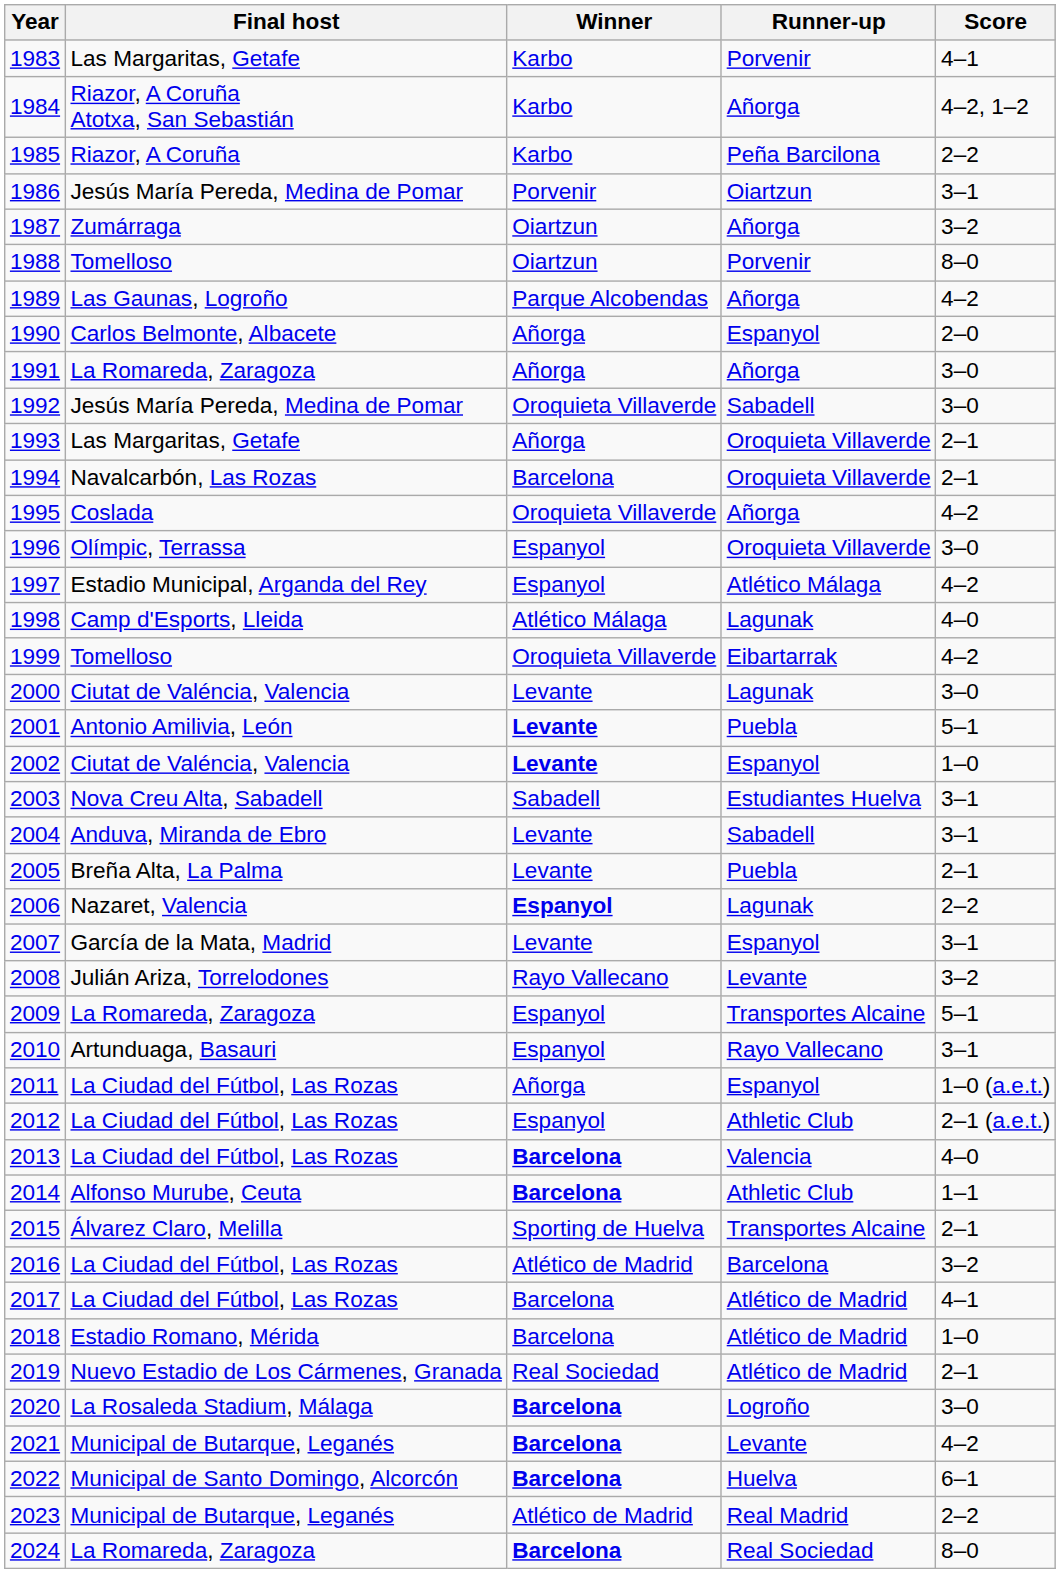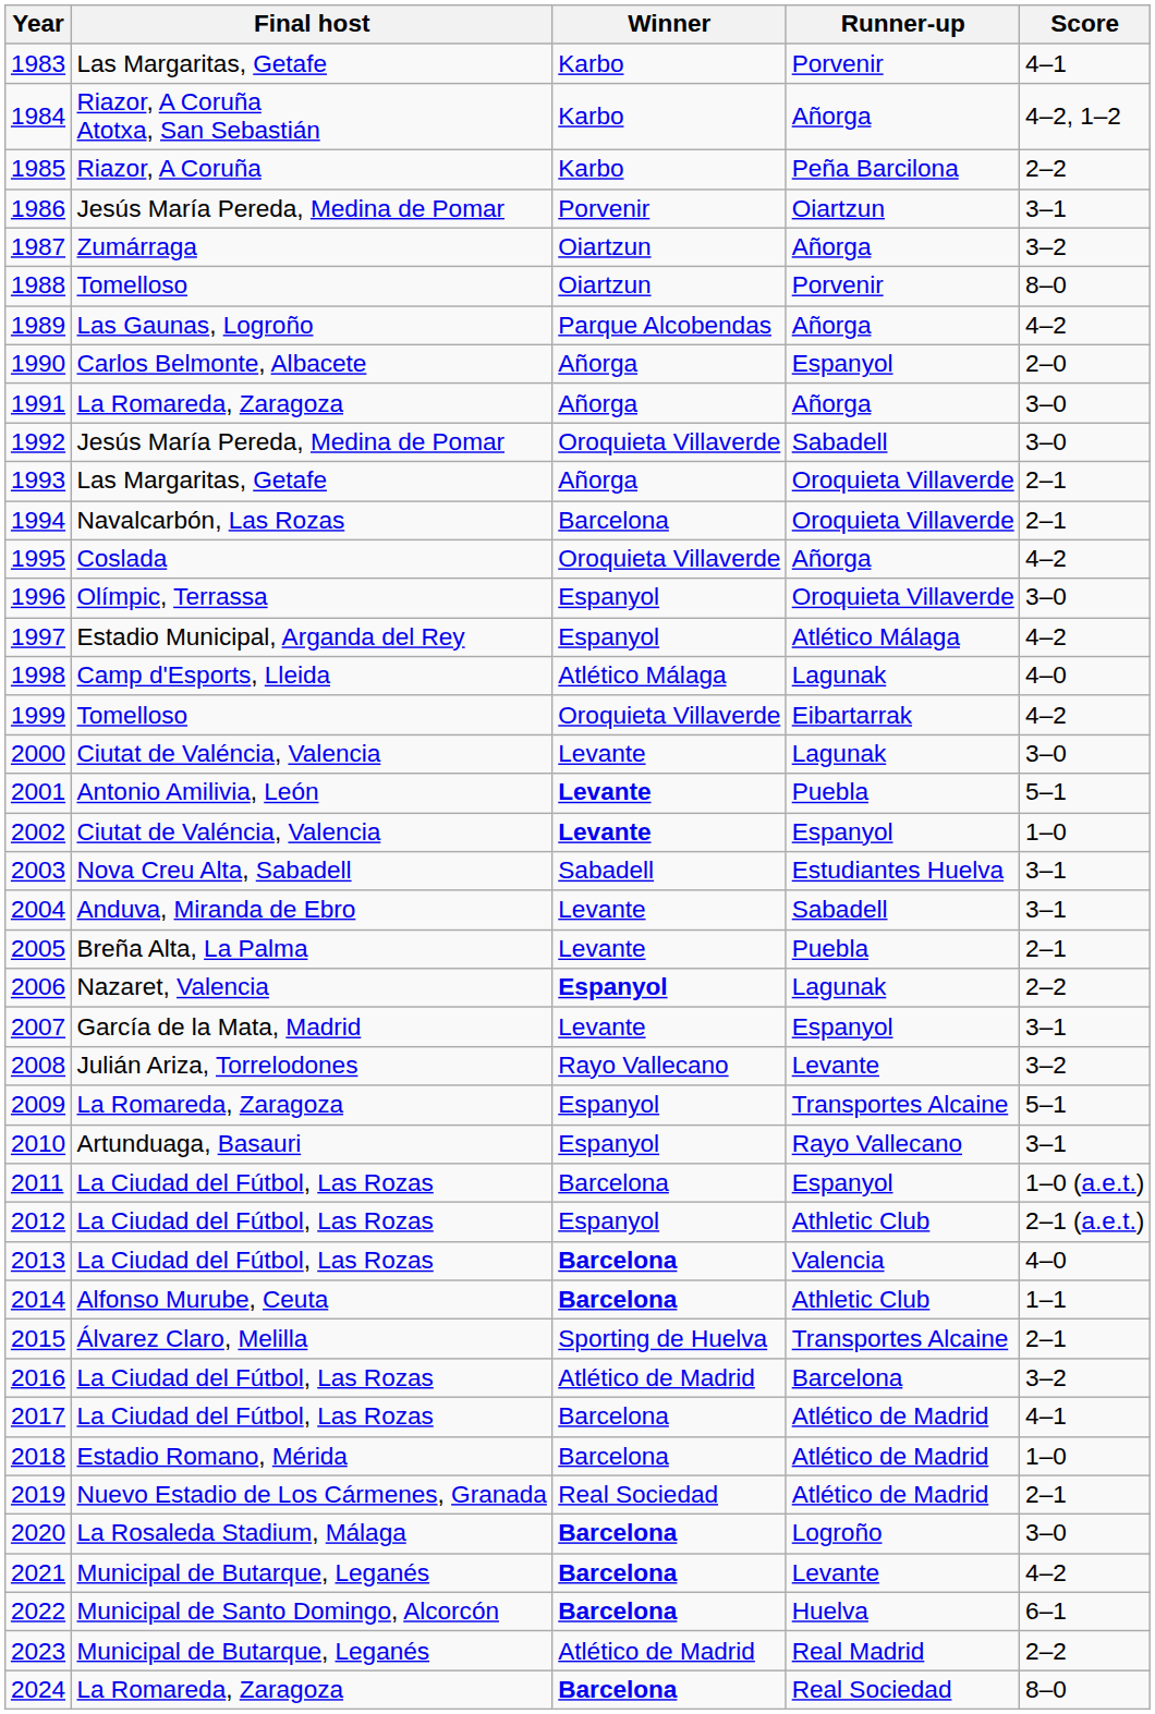2011 | Winner: Añorga -> Barcelona
